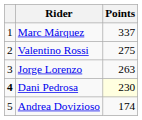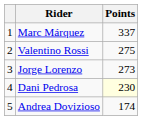Jorge Lorenzo | Points: 263 -> 273
Dani Pedrosa | column 1: bold -> normal
